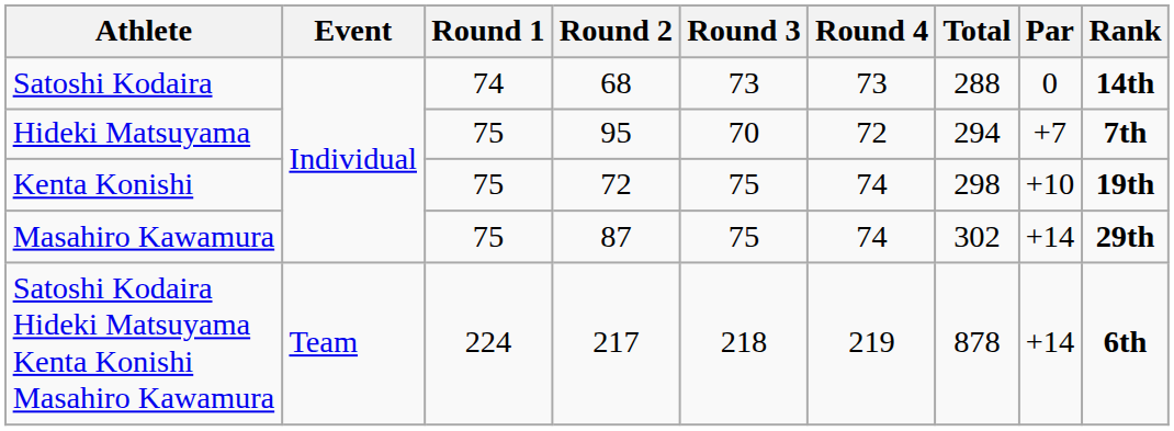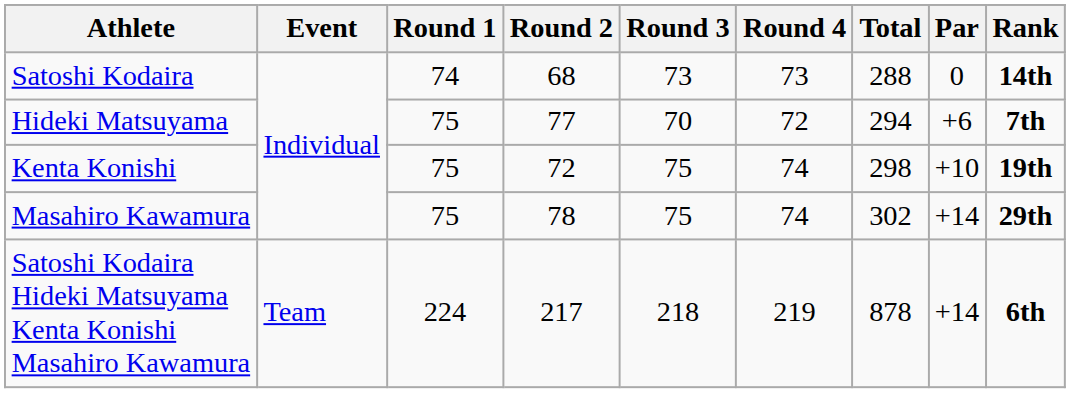Hideki Matsuyama | Round 2: 95 -> 77
Hideki Matsuyama | Par: +7 -> +6
Masahiro Kawamura | Round 2: 87 -> 78
